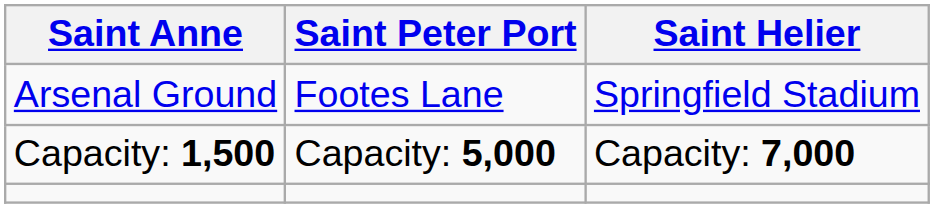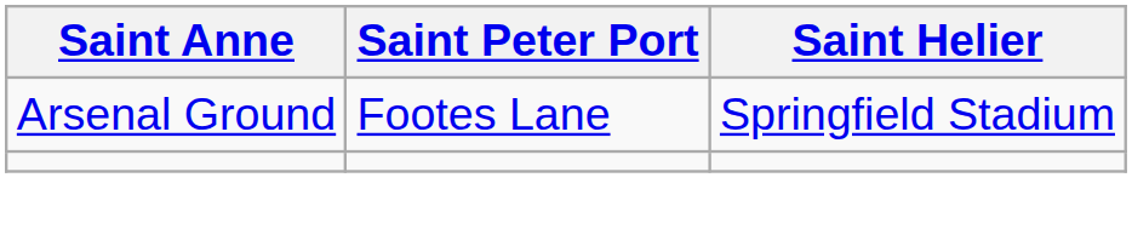- row: Capacity: 1,500 | Capacity: 5,000 | Capacity: 7,000
